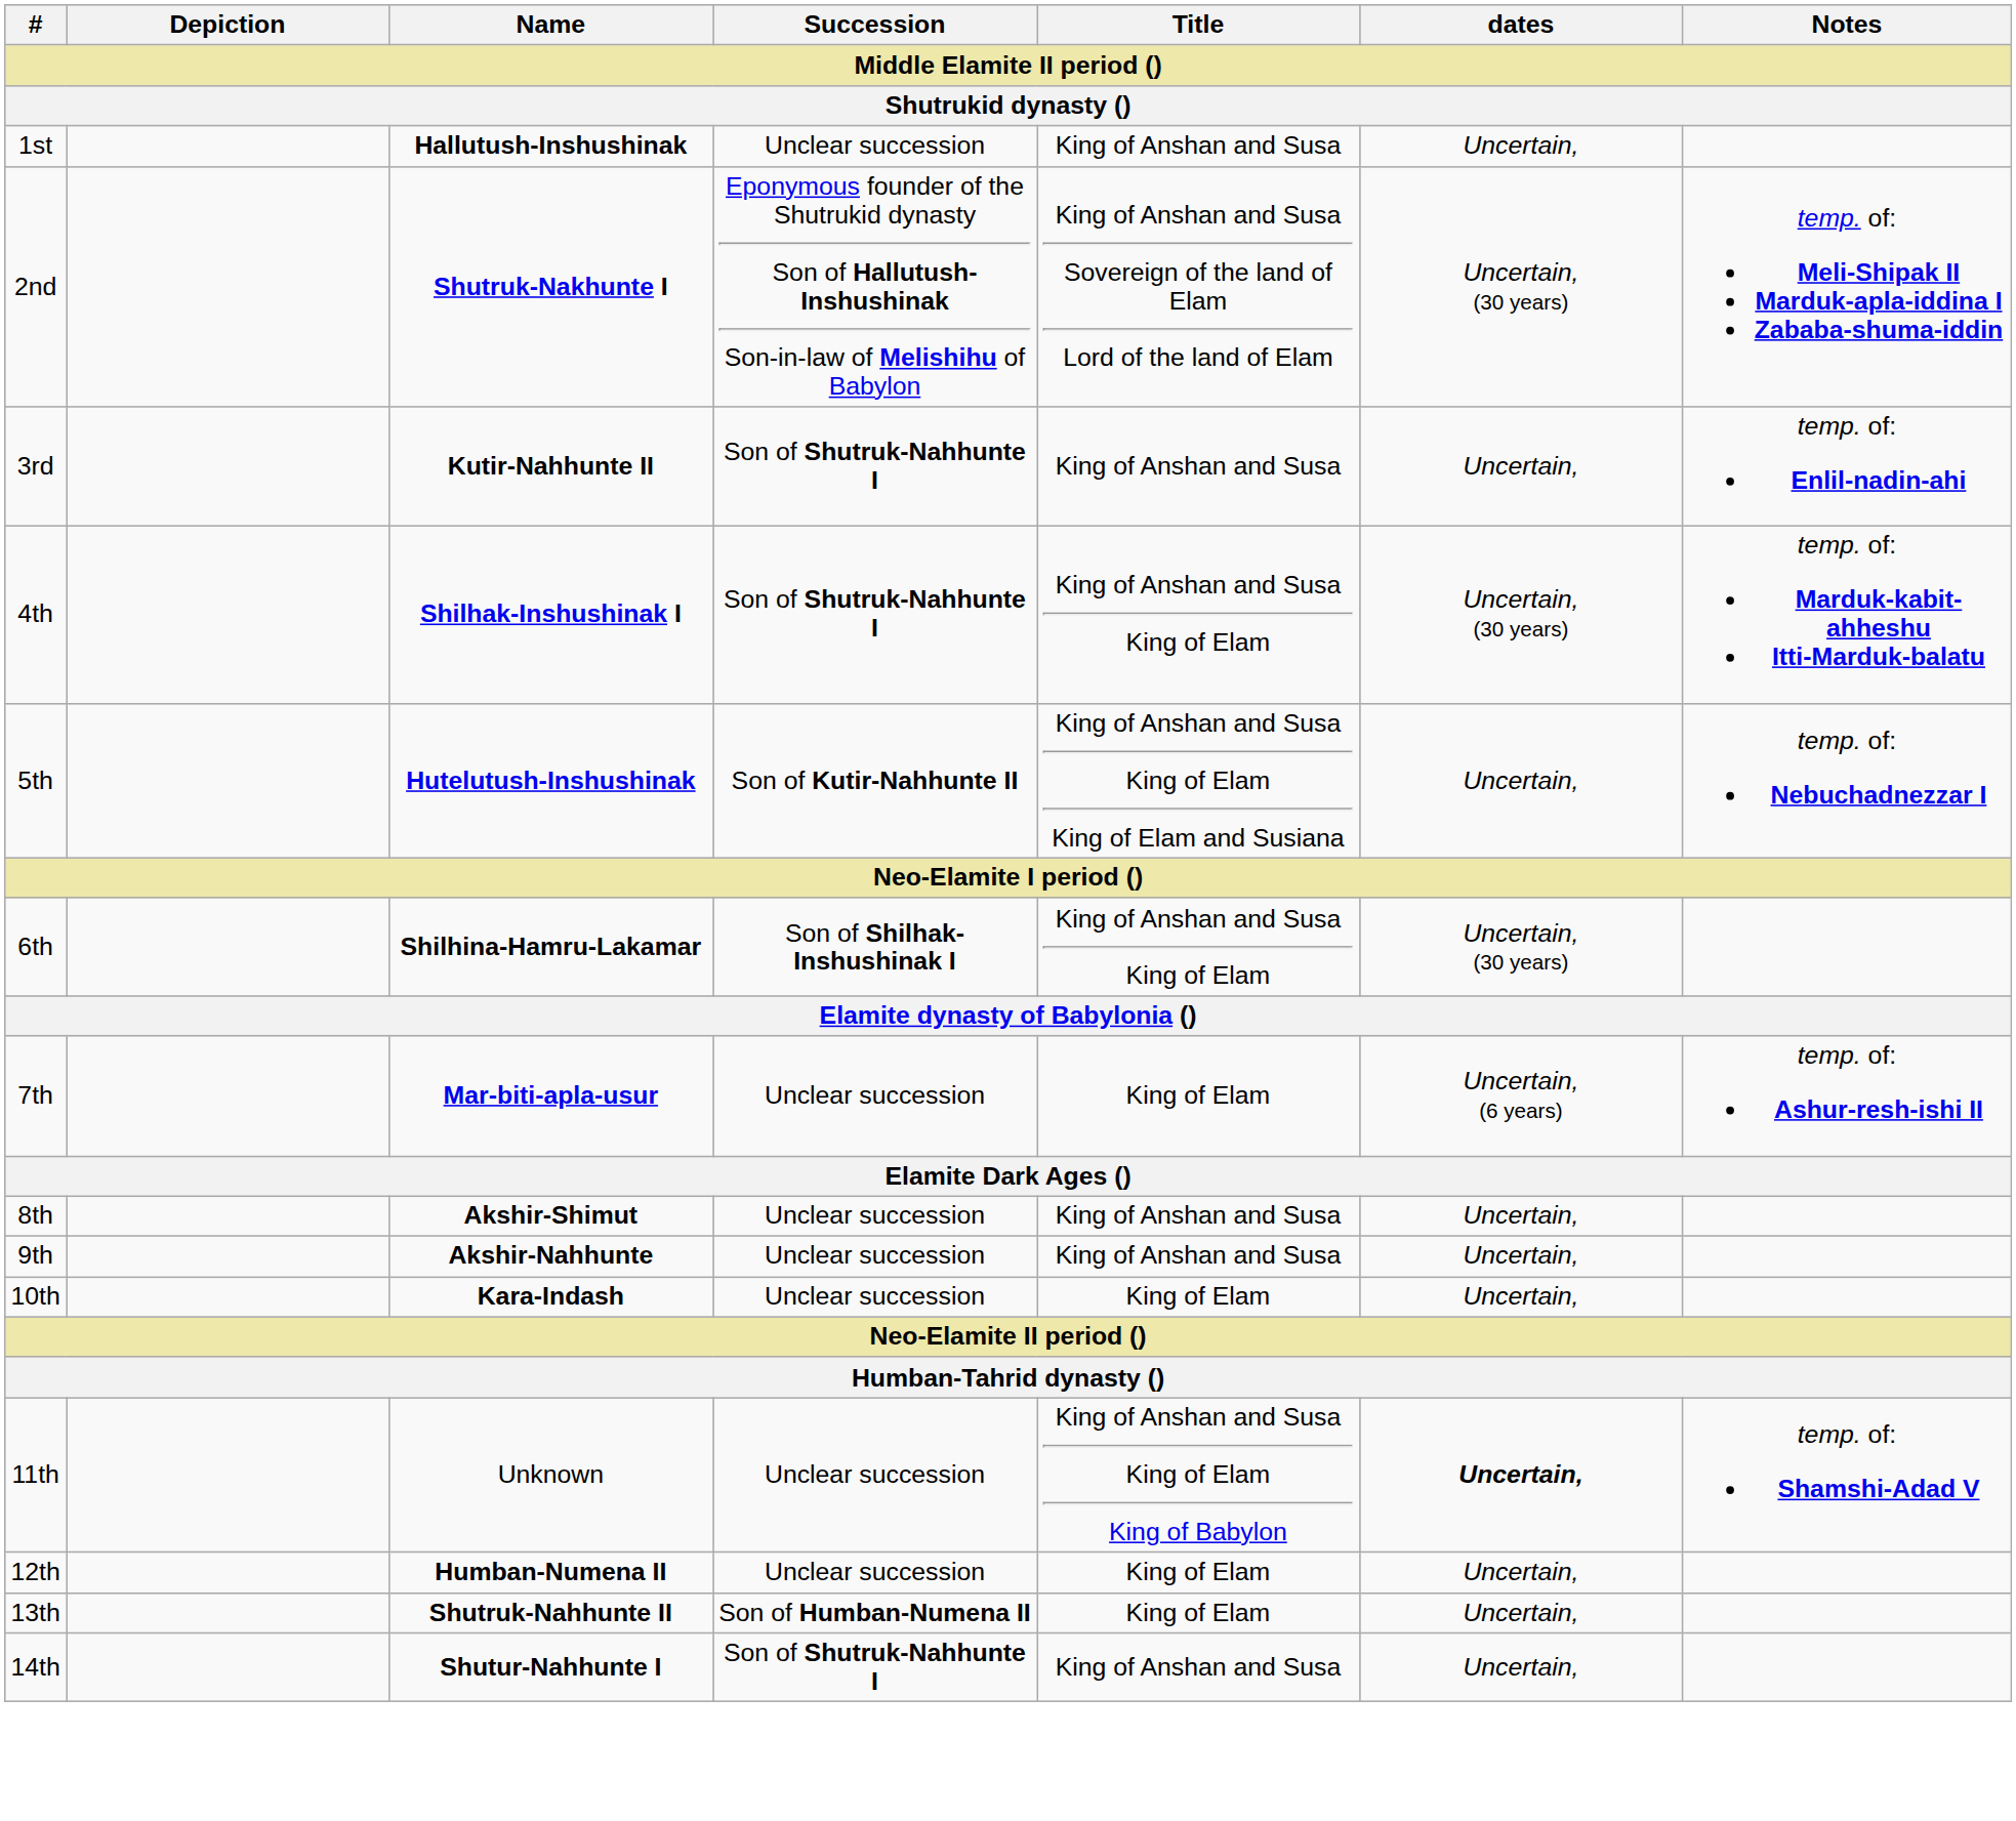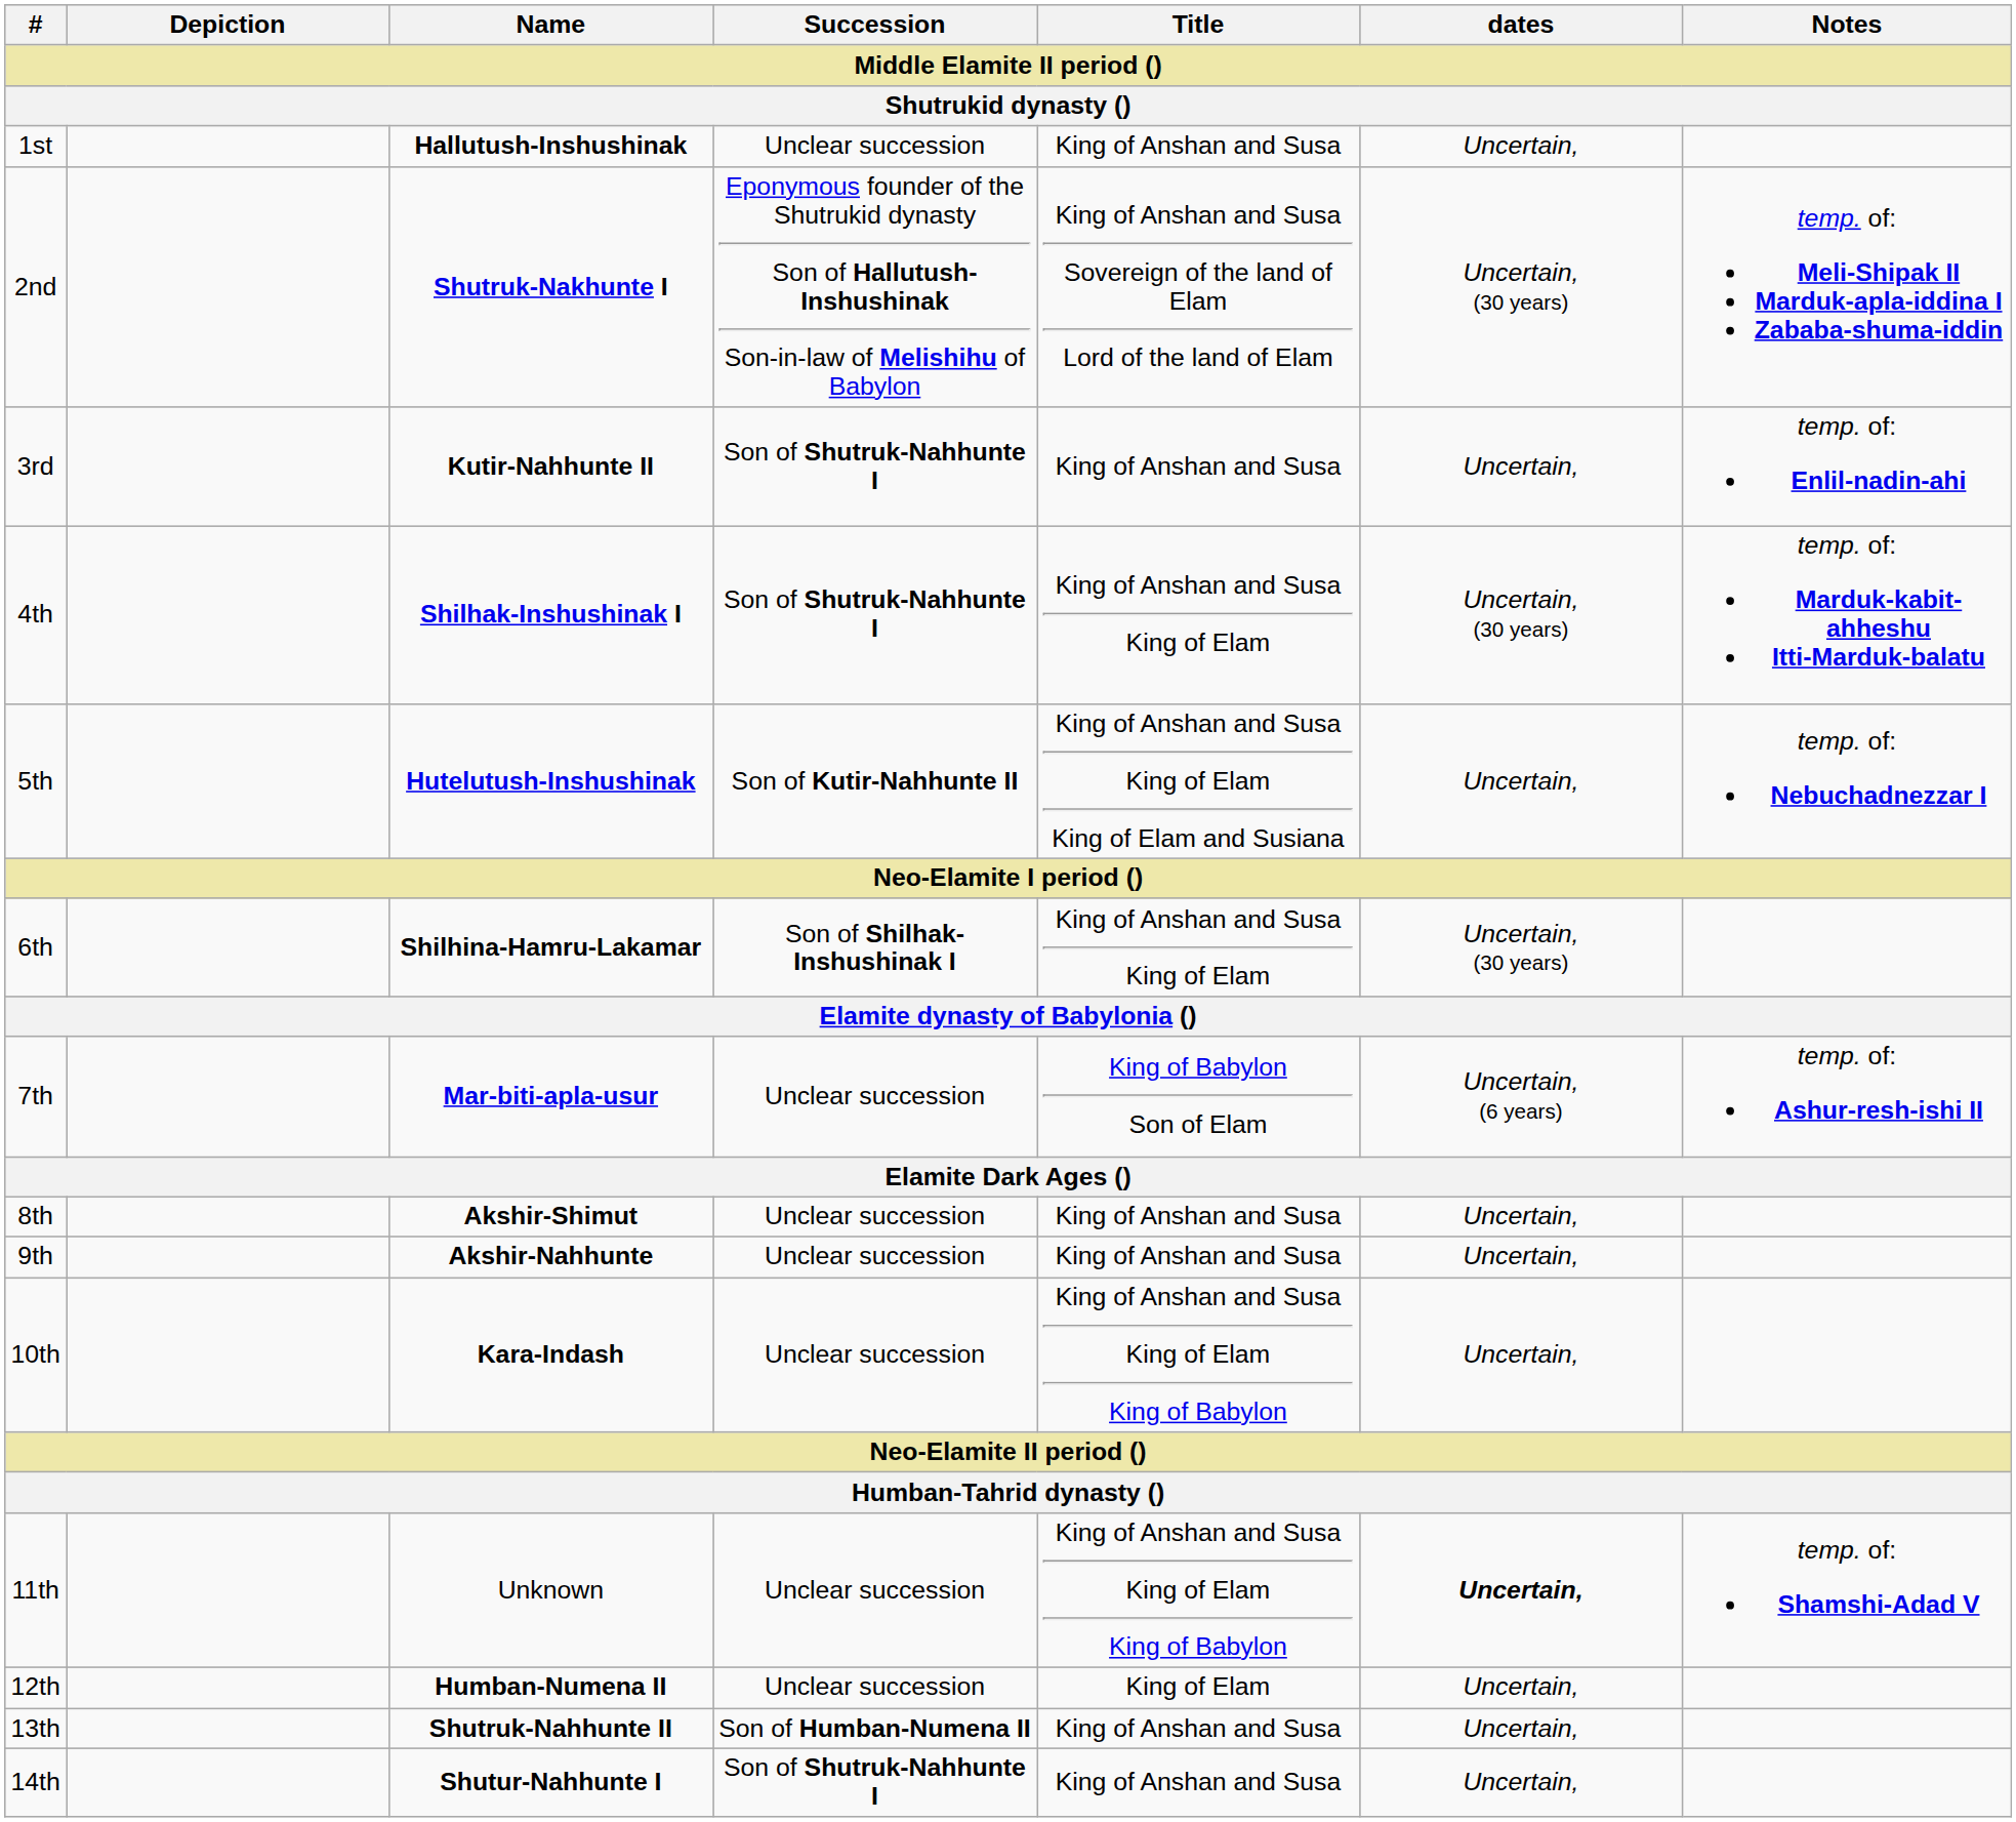7th | Title: King of Elam -> King of Babylon Son of Elam
10th | Title: King of Elam -> King of Anshan and Susa King of Elam King of Babylon
13th | Title: King of Elam -> King of Anshan and Susa
